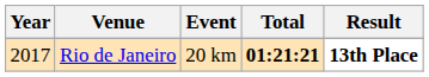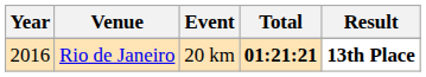Rio de Janeiro | Year: 2017 -> 2016
